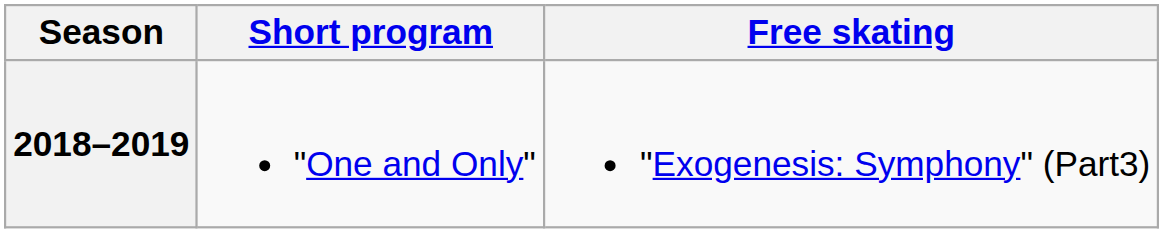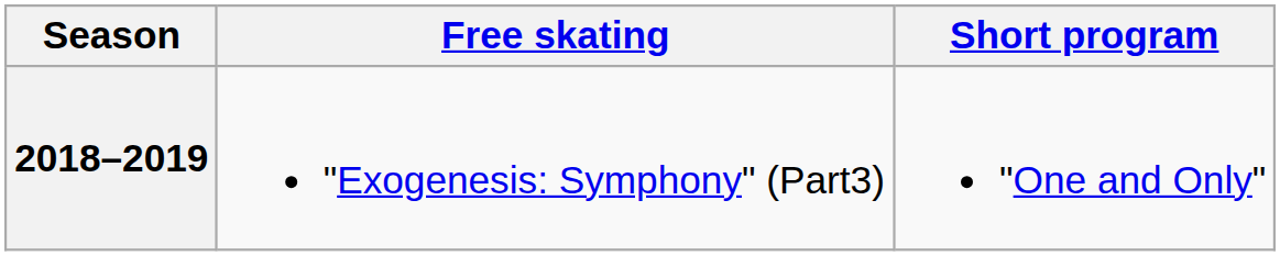columns swapped: Short program <-> Free skating
